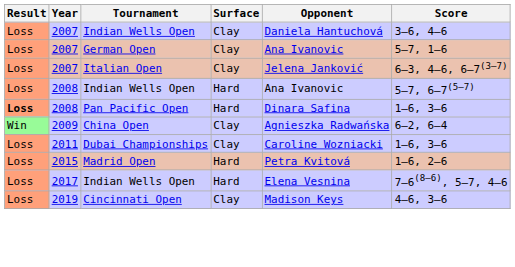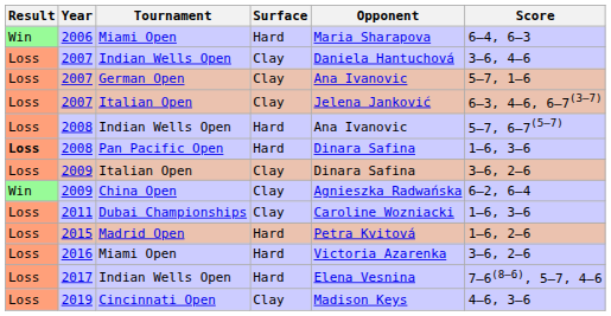+ row: Win | 2006 | Miami Open | Hard | Maria Sharapova | 6–4, 6–3
+ row: Loss | 2009 | Italian Open | Clay | Dinara Safina | 3–6, 2–6
+ row: Loss | 2016 | Miami Open | Hard | Victoria Azarenka | 3–6, 2–6
